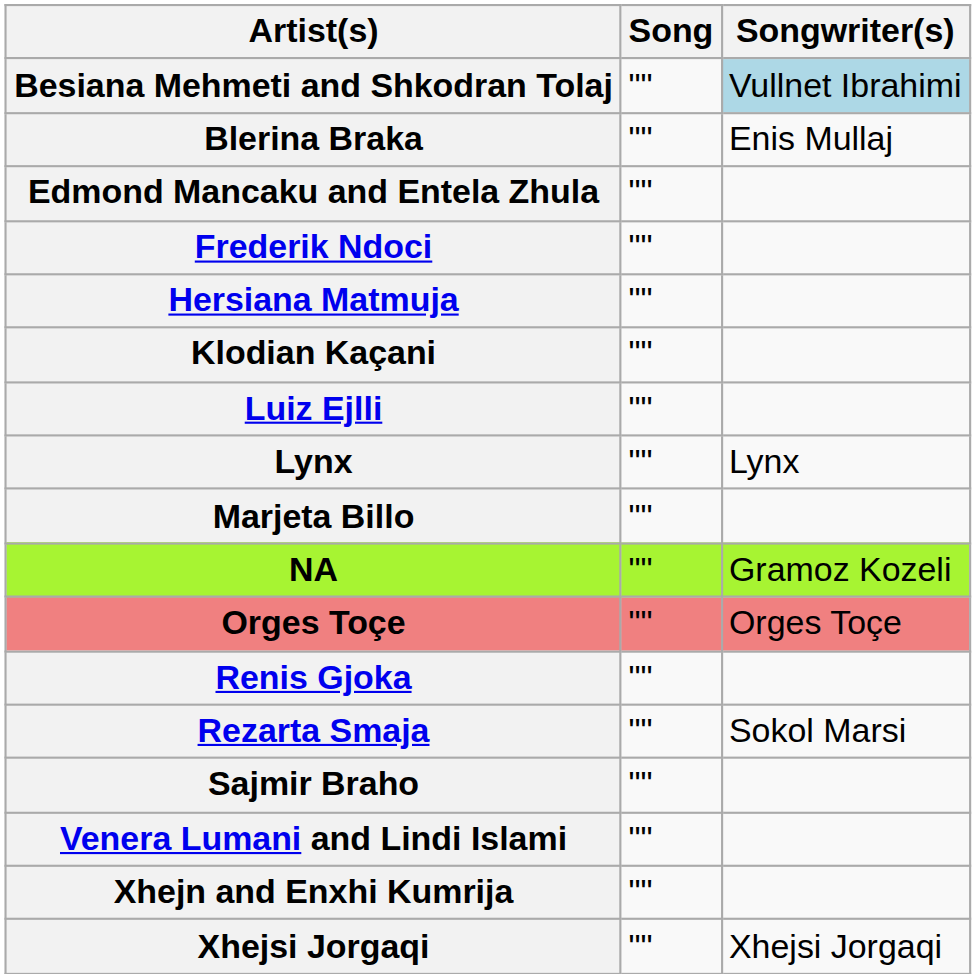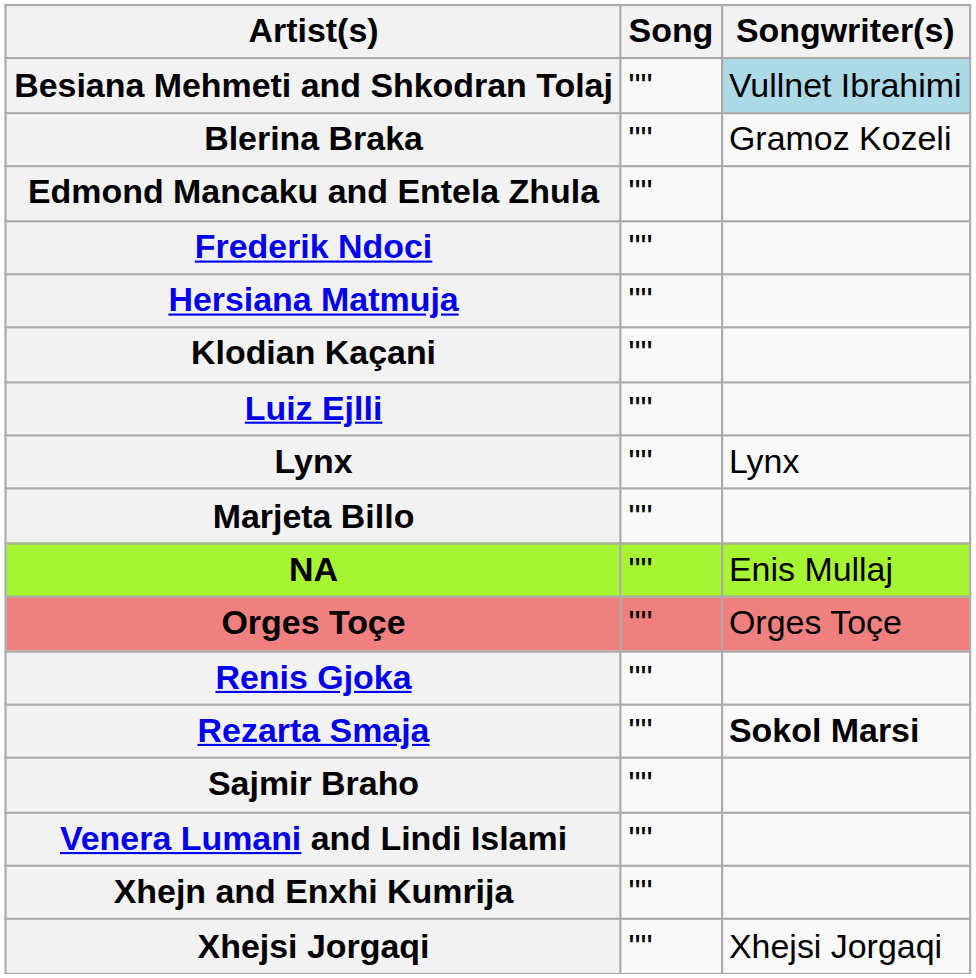Blerina Braka | Songwriter(s): Enis Mullaj -> Gramoz Kozeli
NA | Songwriter(s): Gramoz Kozeli -> Enis Mullaj
Rezarta Smaja | Songwriter(s): normal -> bold
